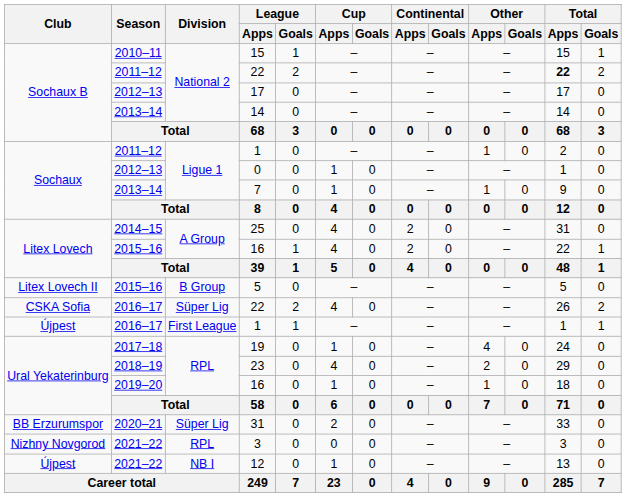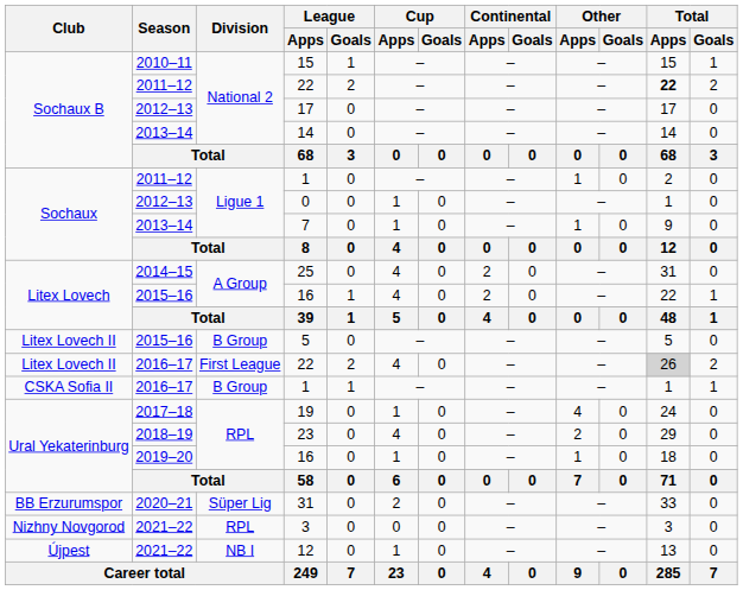2016–17 / 22 | Club: CSKA Sofia -> Litex Lovech II
2016–17 / 22 | Division: Süper Lig -> First League
2016–17 / 22 | Total / Apps: no background -> lightgrey background
2016–17 / 1 | Club: Újpest -> CSKA Sofia II
2016–17 / 1 | Division: First League -> B Group
